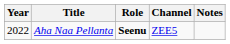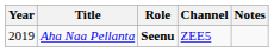Aha Naa Pellanta | Year: 2022 -> 2019
